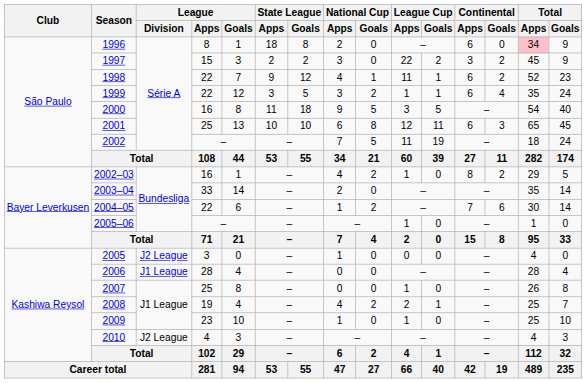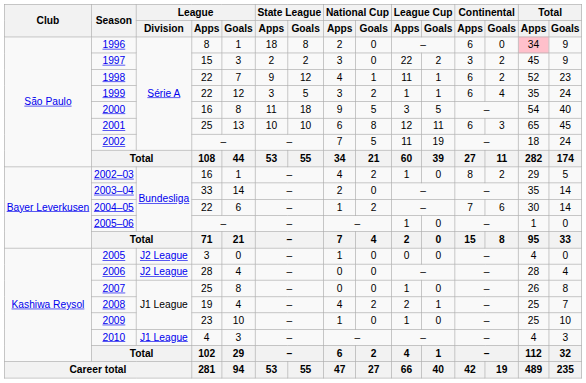2006 | League / Division: J1 League -> J2 League
2010 | League / Division: J2 League -> J1 League
